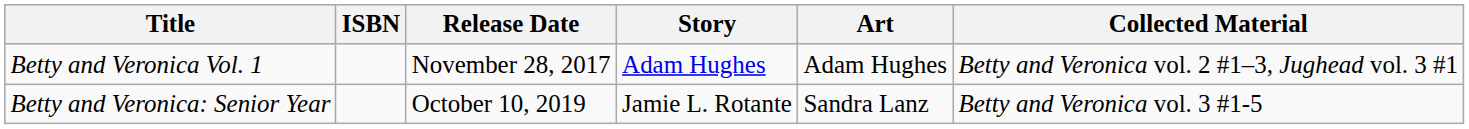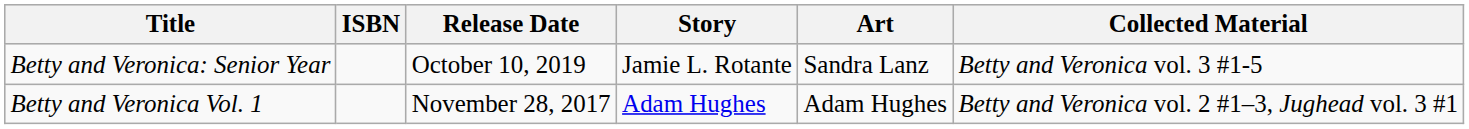rows swapped: Betty and Veronica Vol. 1 <-> Betty and Veronica: Senior Year
